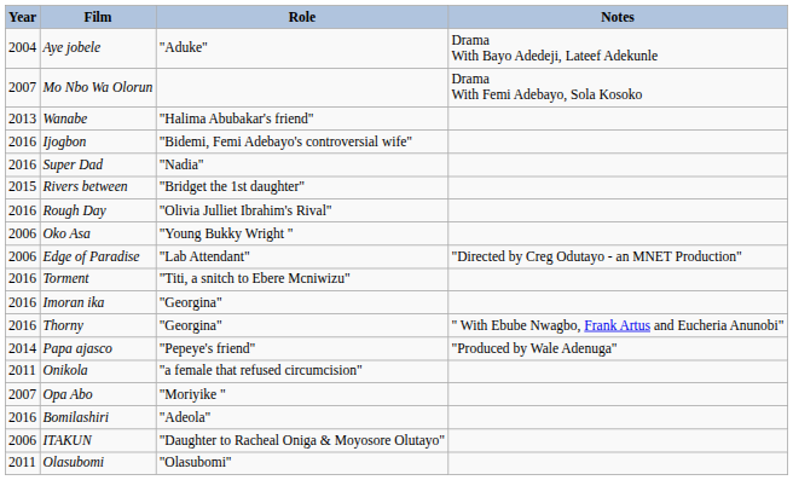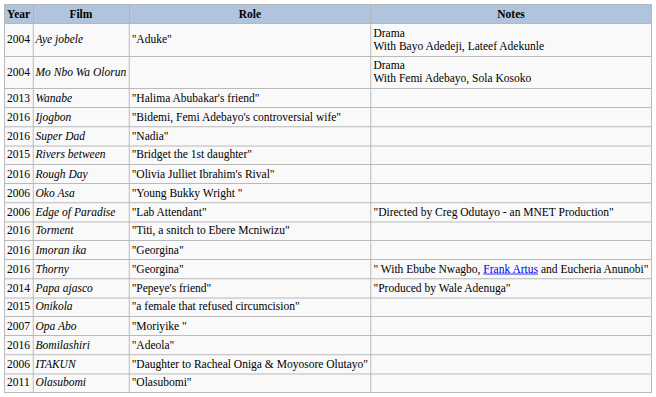Mo Nbo Wa Olorun | Year: 2007 -> 2004
Onikola | Year: 2011 -> 2015
